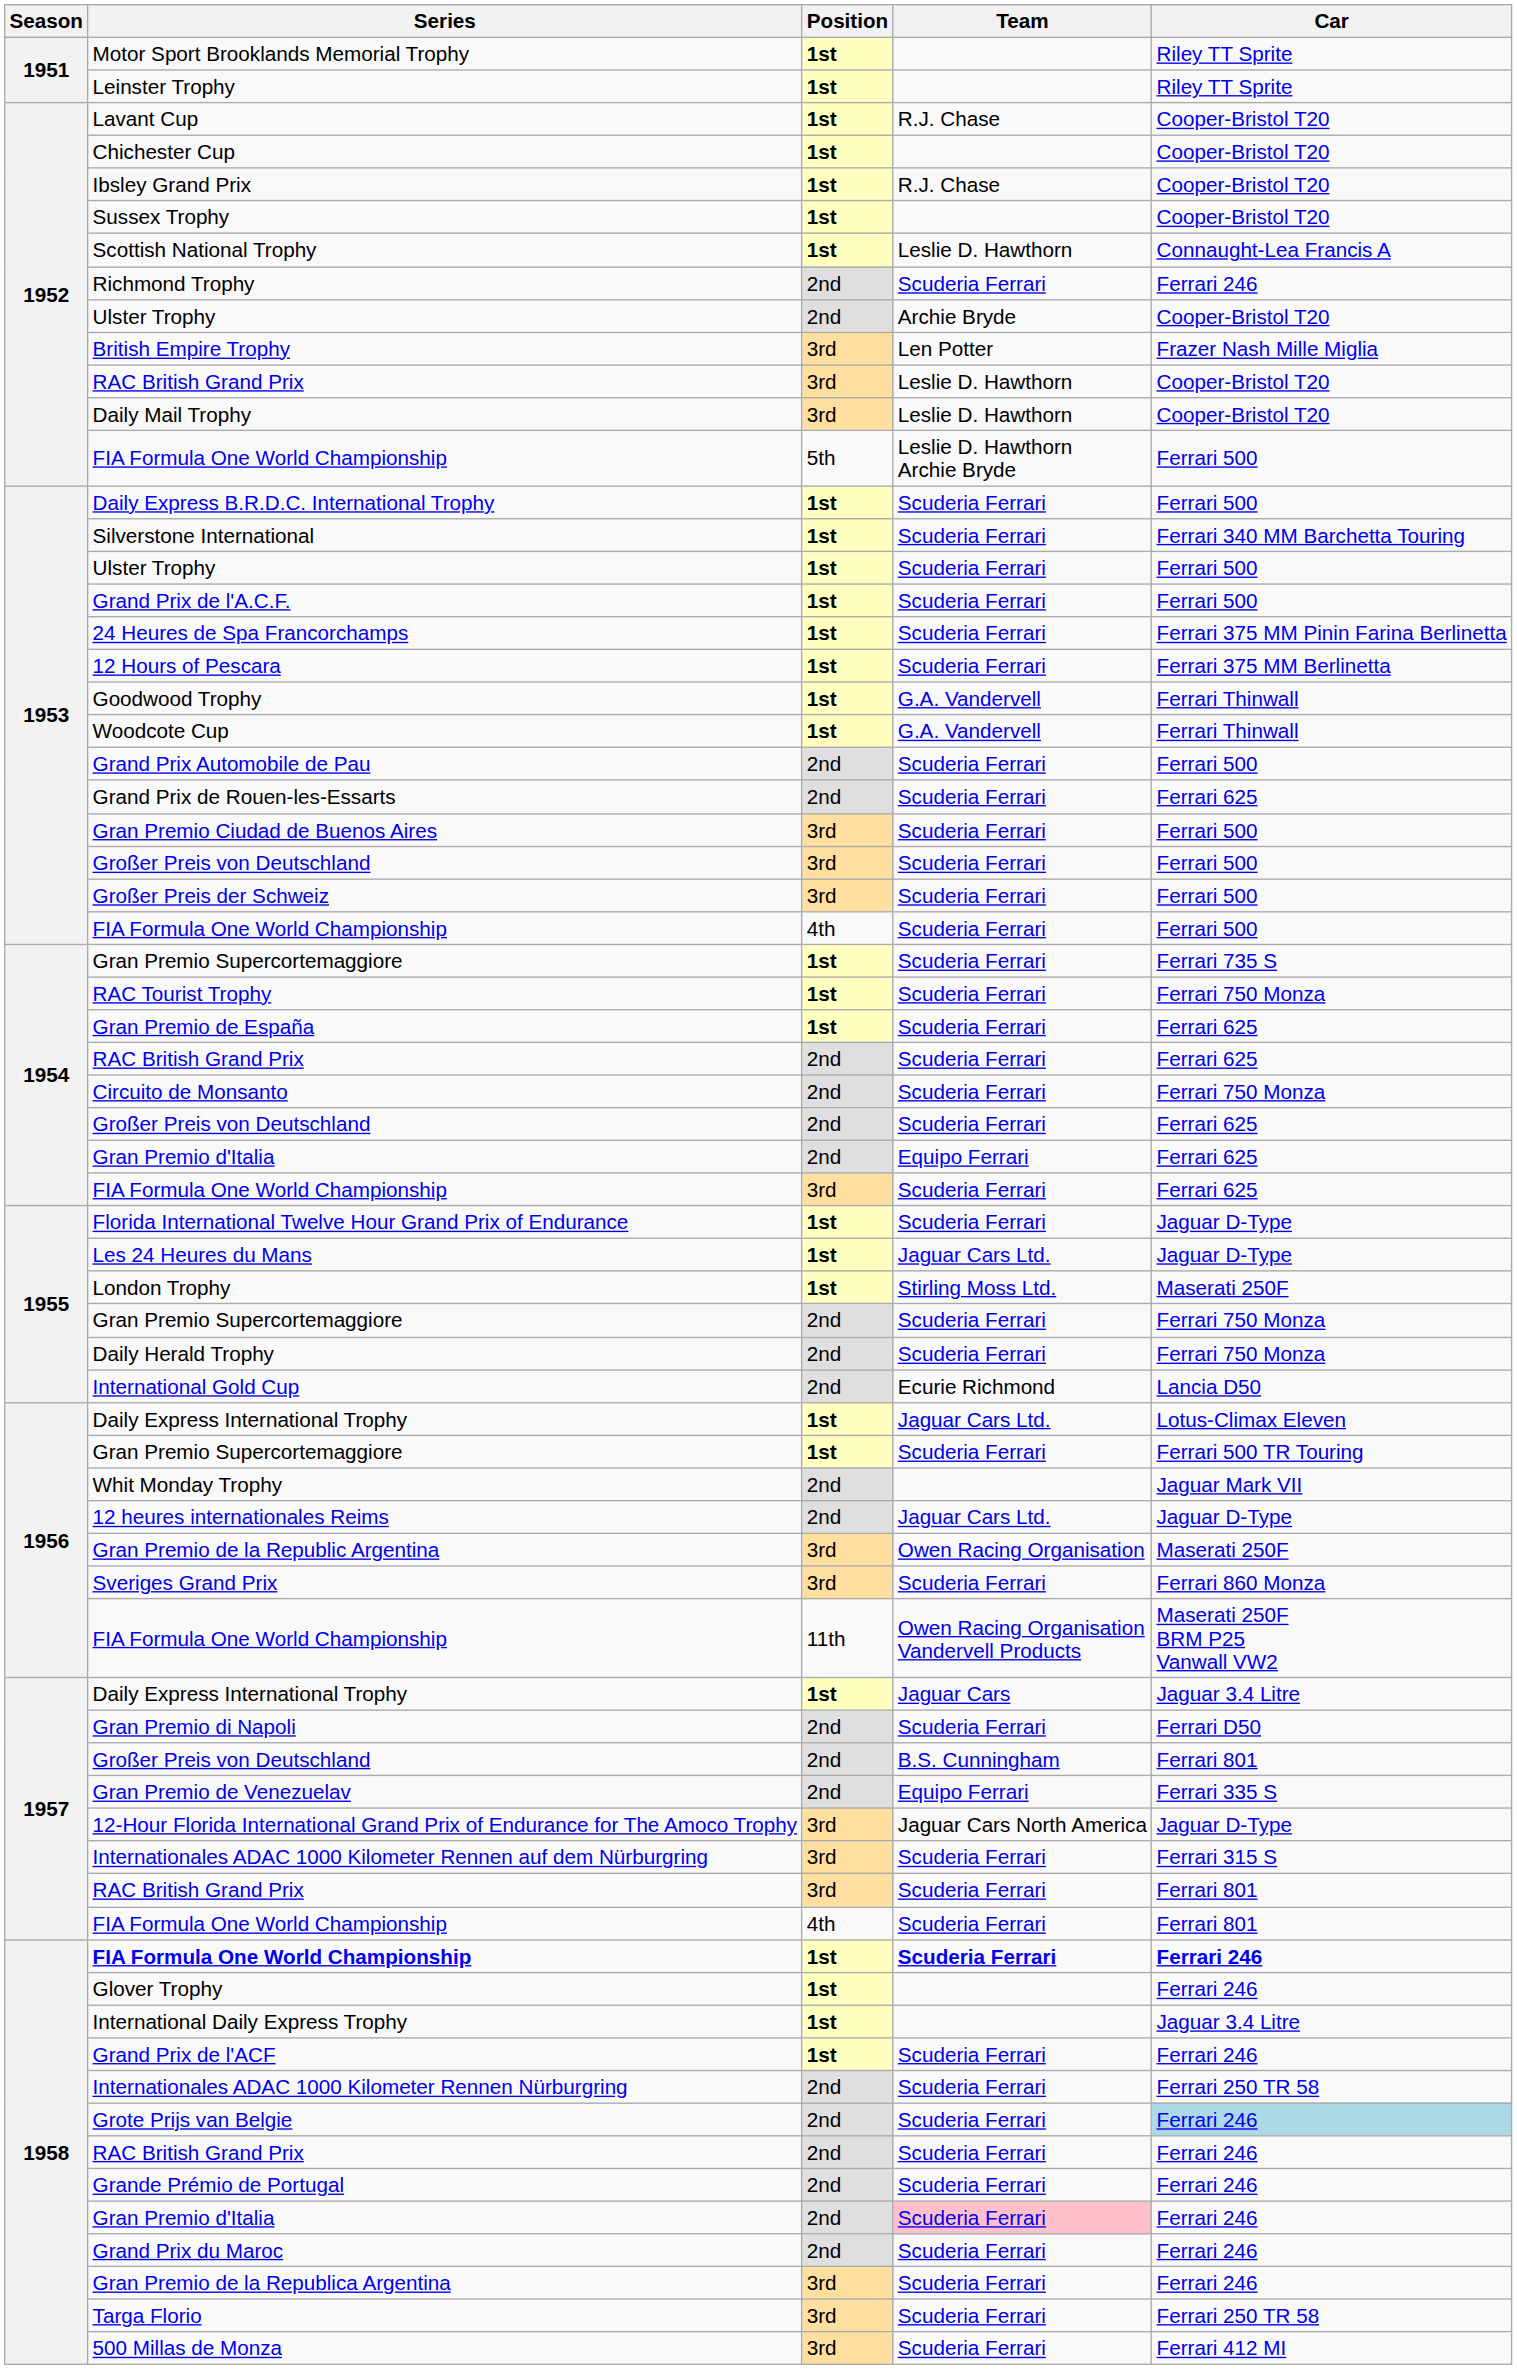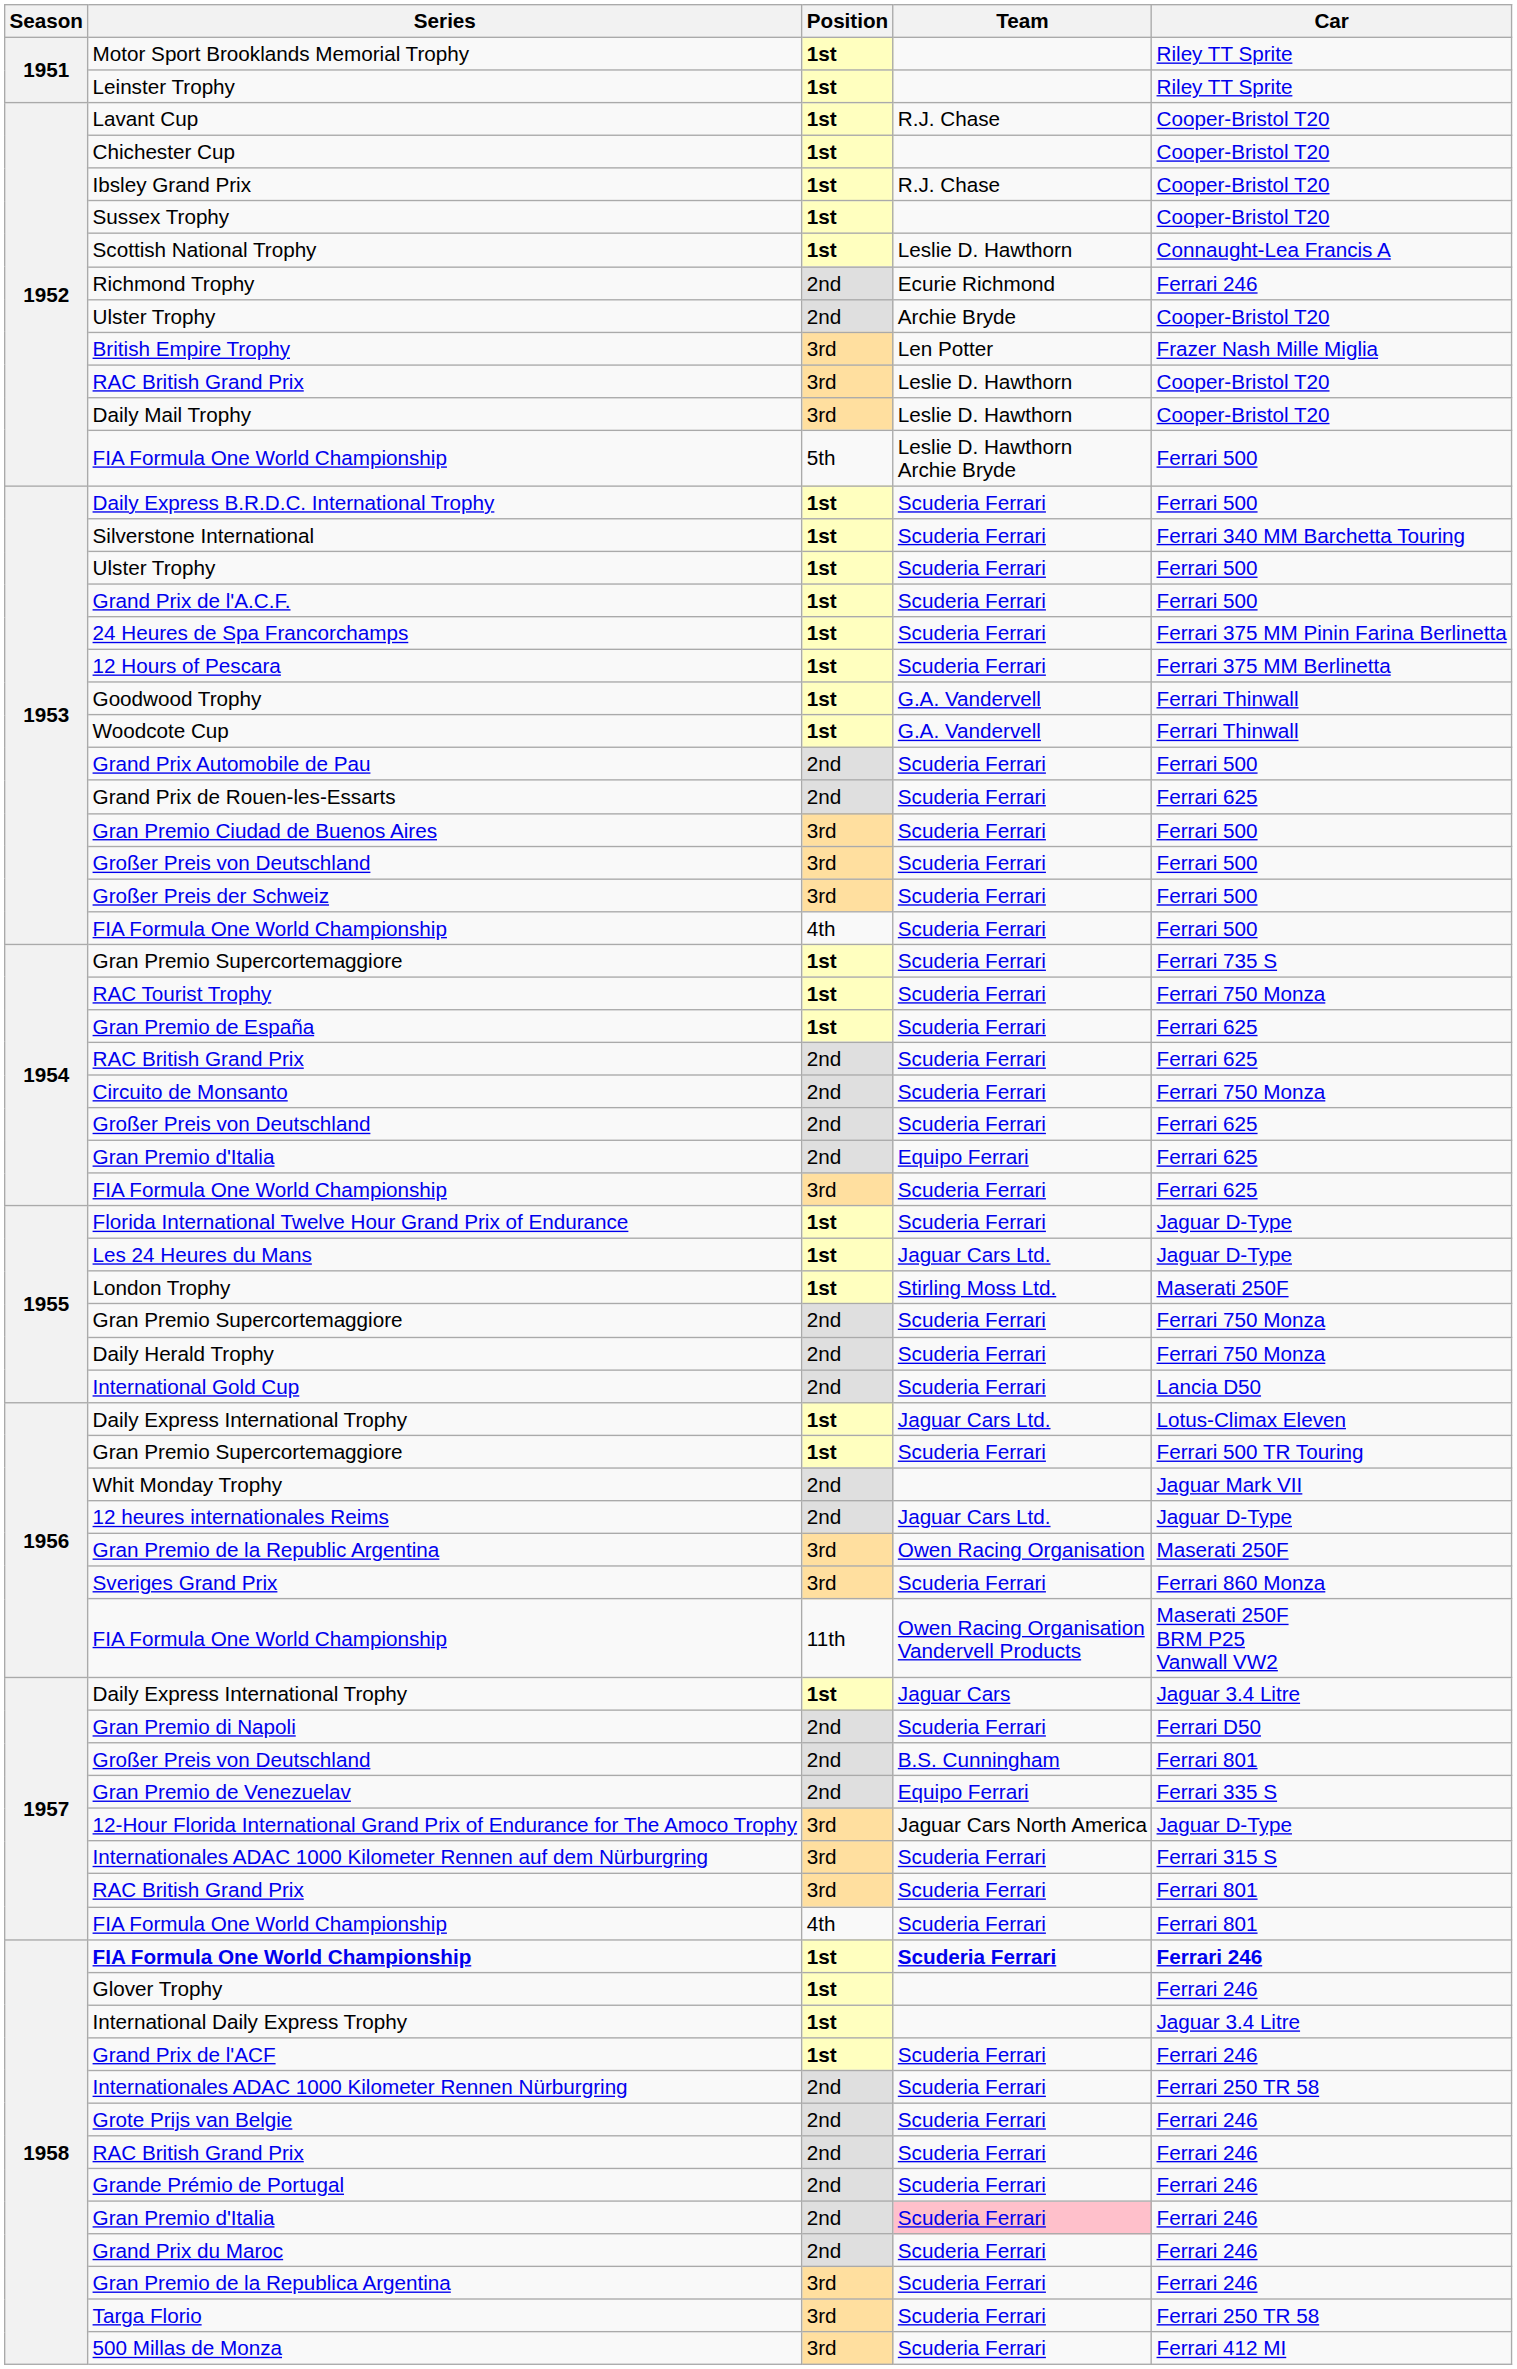Richmond Trophy | Team: Scuderia Ferrari -> Ecurie Richmond
International Gold Cup | Team: Ecurie Richmond -> Scuderia Ferrari
Grote Prijs van Belgie | Car: lightblue background -> no background
